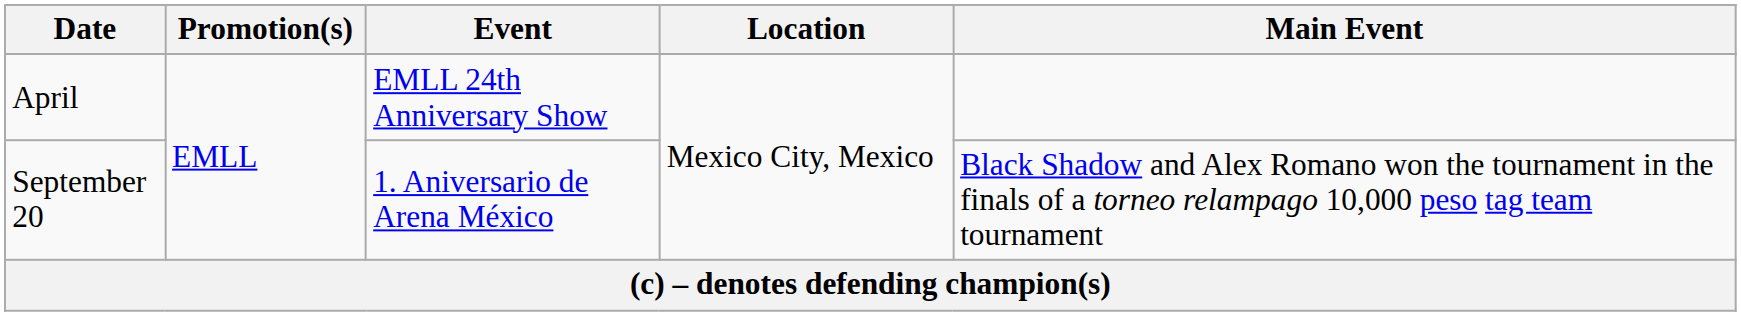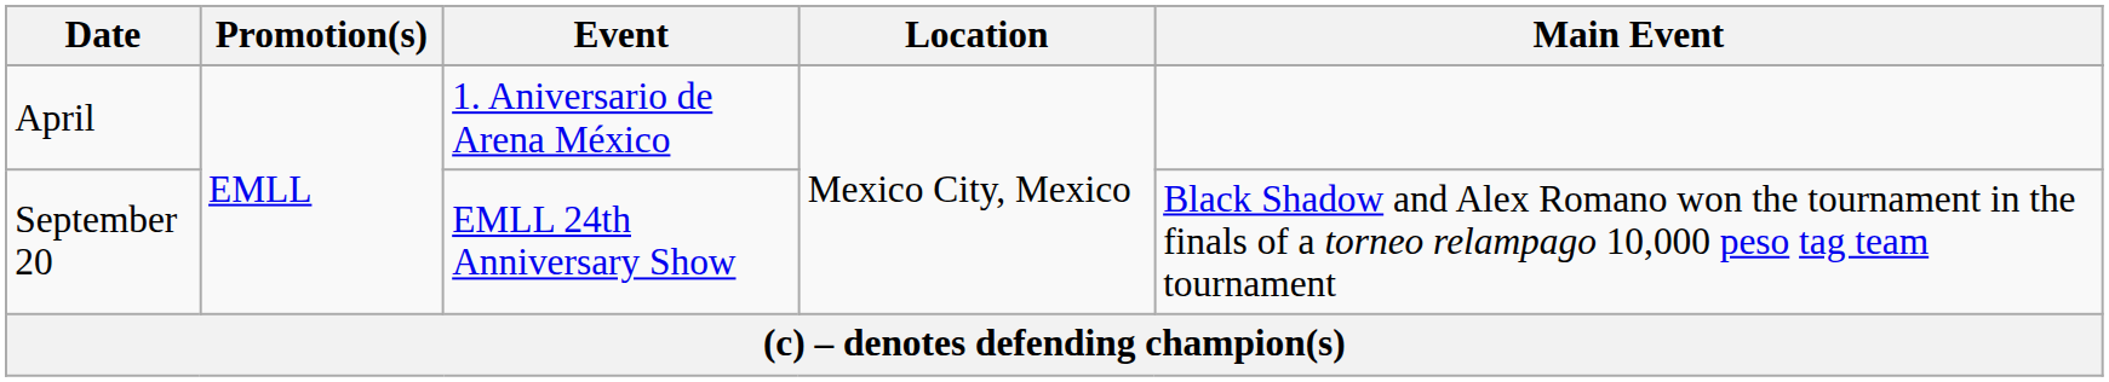April | Event: EMLL 24th Anniversary Show -> 1. Aniversario de Arena México
September 20 | Event: 1. Aniversario de Arena México -> EMLL 24th Anniversary Show
